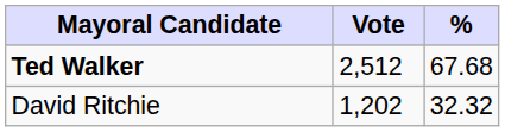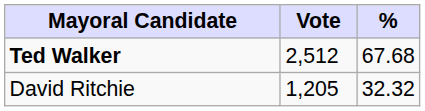David Ritchie | Vote: 1,202 -> 1,205
